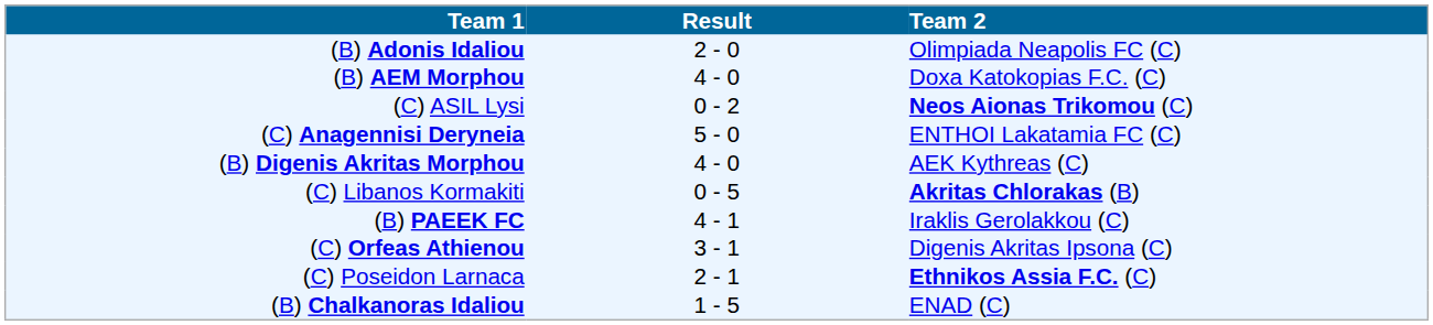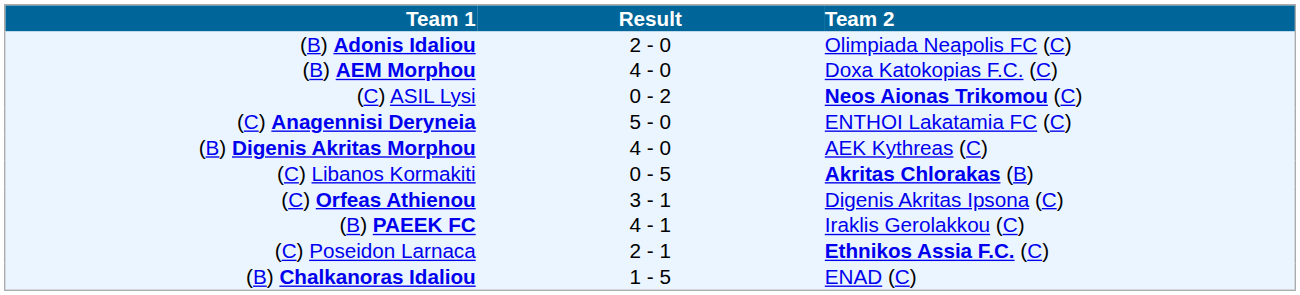rows swapped: (C) Orfeas Athienou <-> (B) PAEEK FC
